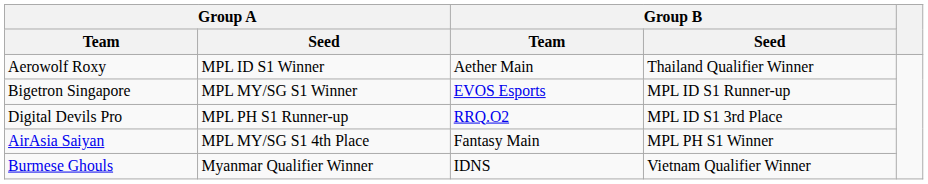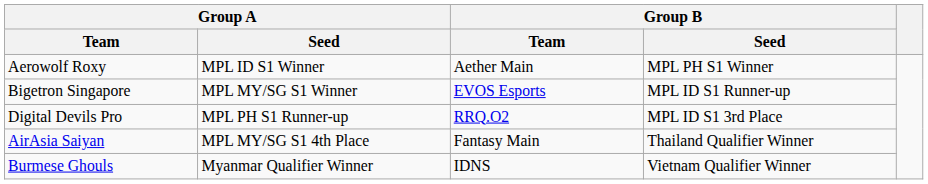Aerowolf Roxy | Group B / Seed: Thailand Qualifier Winner -> MPL PH S1 Winner
AirAsia Saiyan | Group B / Seed: MPL PH S1 Winner -> Thailand Qualifier Winner
